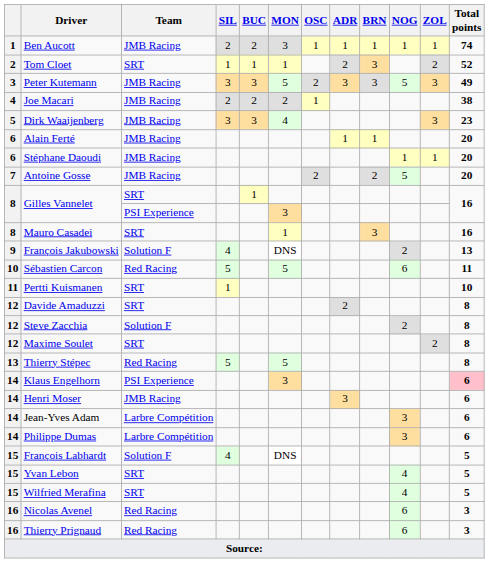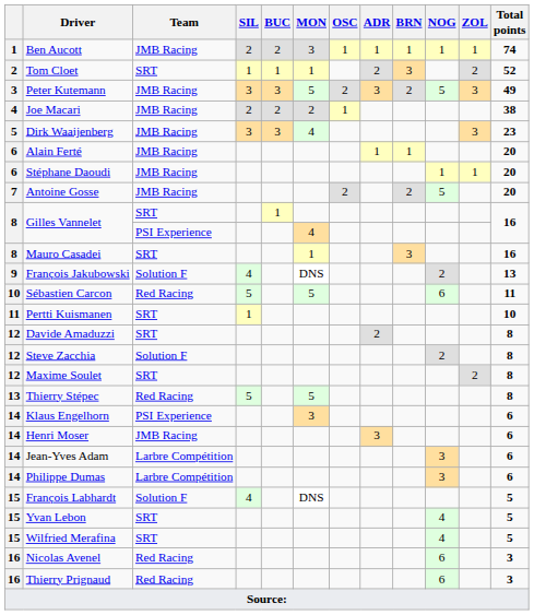Peter Kutemann | BRN: 3 -> 2
Gilles Vannelet / PSI Experience | MON: 3 -> 4
Klaus Engelhorn | Total points: pink background -> no background
